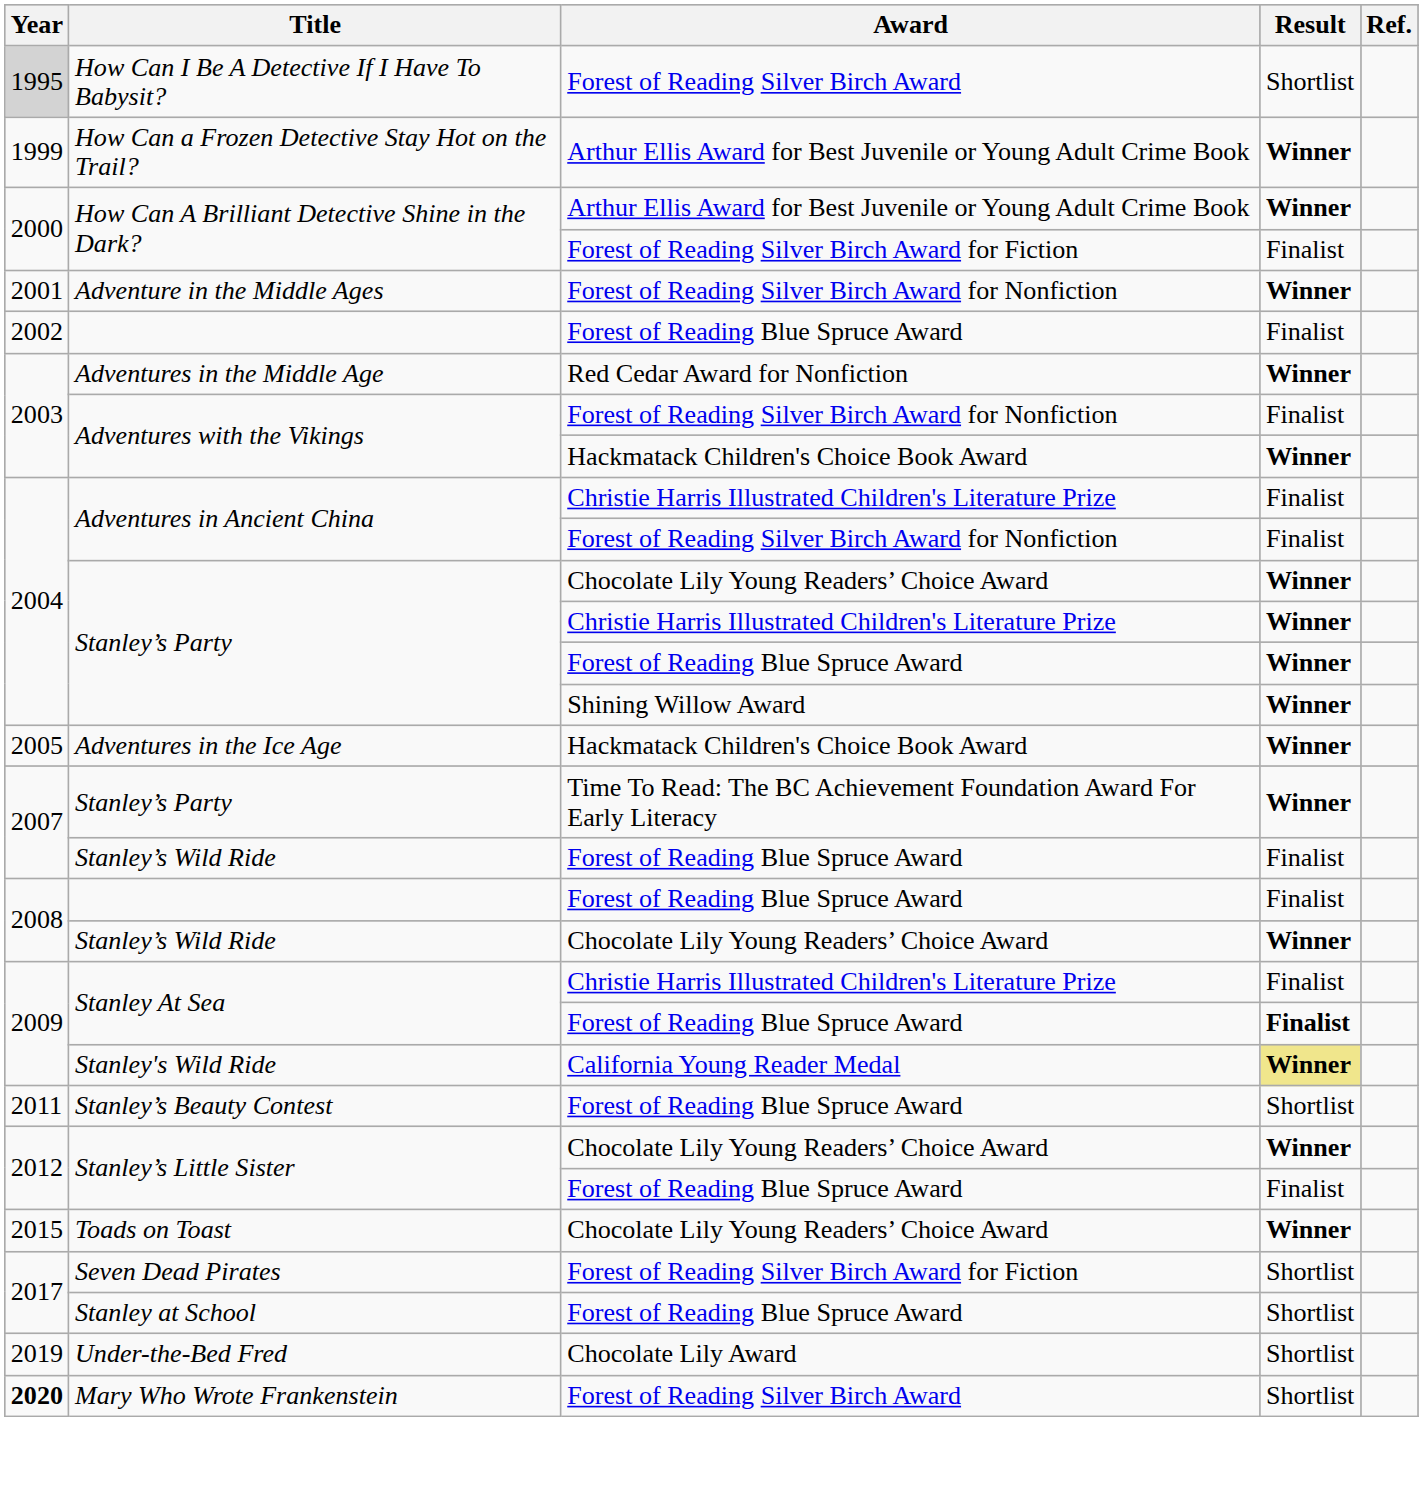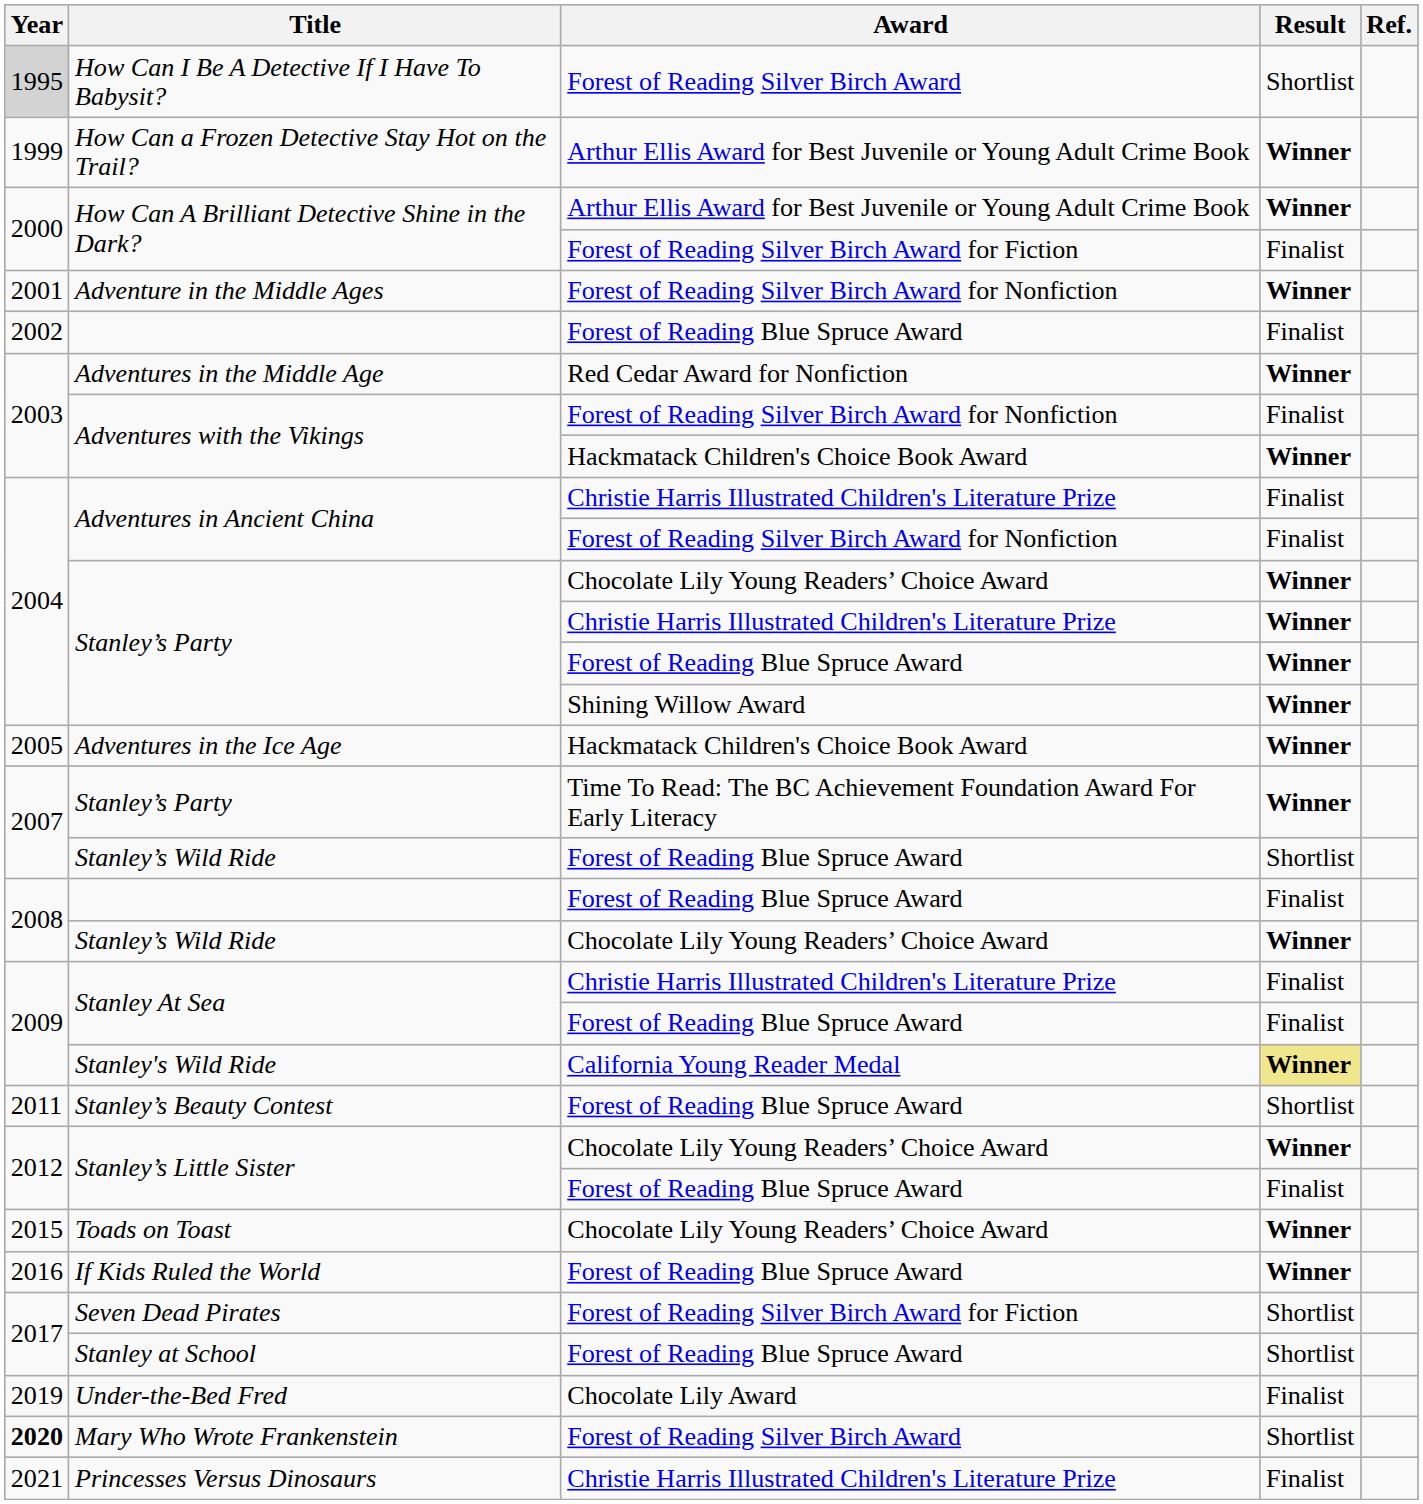Stanley’s Wild Ride / Forest of Reading Blue Spruce Award | Result: Finalist -> Shortlist
Stanley At Sea / Forest of Reading Blue Spruce Award | Result: bold -> normal
+ row: 2016 | If Kids Ruled the World | Forest of Reading Blue Spruce Award | Winner
Under-the-Bed Fred | Result: Shortlist -> Finalist
+ row: 2021 | Princesses Versus Dinosaurs | Christie Harris Illustrated Children's Literature Prize | Finalist
